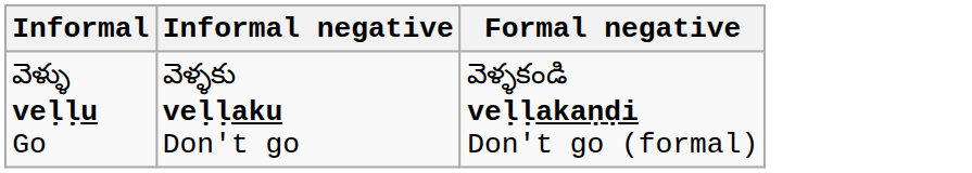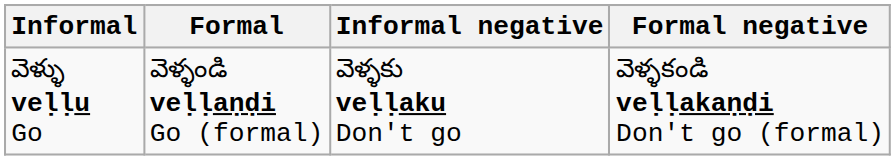+ column: Formal | వెళ్ళండి veḷḷaṇḍi Go (formal)
